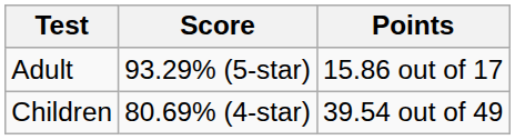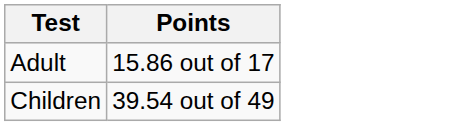- column: Score | 93.29% (5-star) | 80.69% (4-star)
